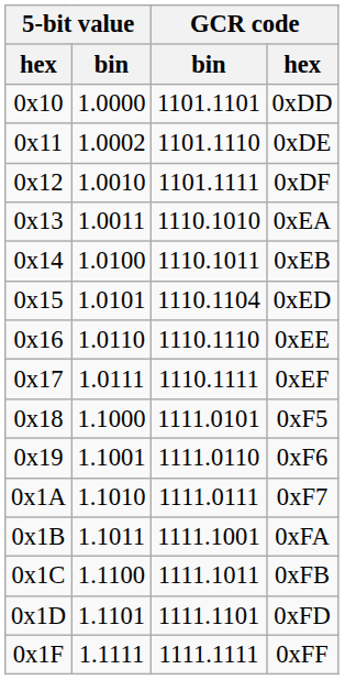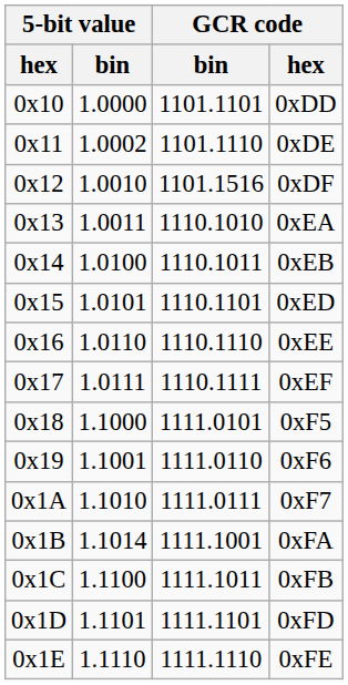0xDF | GCR code / bin: 1101.1111 -> 1101.1516
0xED | GCR code / bin: 1110.1104 -> 1110.1101
0xFA | 5-bit value / bin: 1.1011 -> 1.1014
+ row: 0x1E | 1.1110 | 1111.1110 | 0xFE
- row: 0x1F | 1.1111 | 1111.1111 | 0xFF
